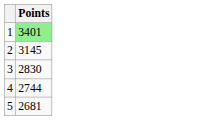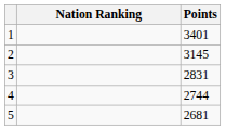+ column: Nation Ranking
1 | Points: lightgreen background -> no background
3 | Points: 2830 -> 2831
